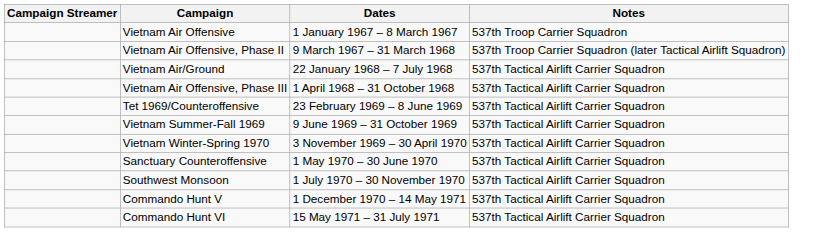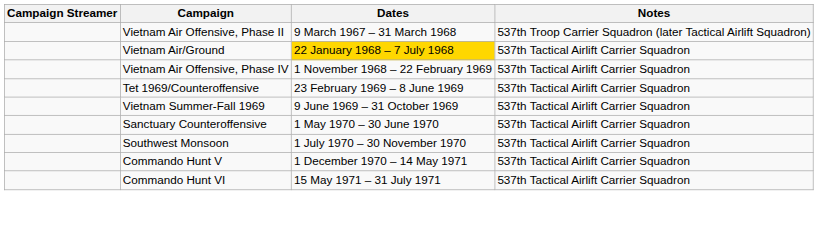- row: Vietnam Air Offensive | 1 January 1967 – 8 March 1967 | 537th Troop Carrier Squadron
Vietnam Air/Ground | Dates: no background -> gold background
- row: Vietnam Air Offensive, Phase III | 1 April 1968 – 31 October 1968 | 537th Tactical Airlift Carrier Squadron
+ row: Vietnam Air Offensive, Phase IV | 1 November 1968 – 22 February 1969 | 537th Tactical Airlift Carrier Squadron
- row: Vietnam Winter-Spring 1970 | 3 November 1969 – 30 April 1970 | 537th Tactical Airlift Carrier Squadron
